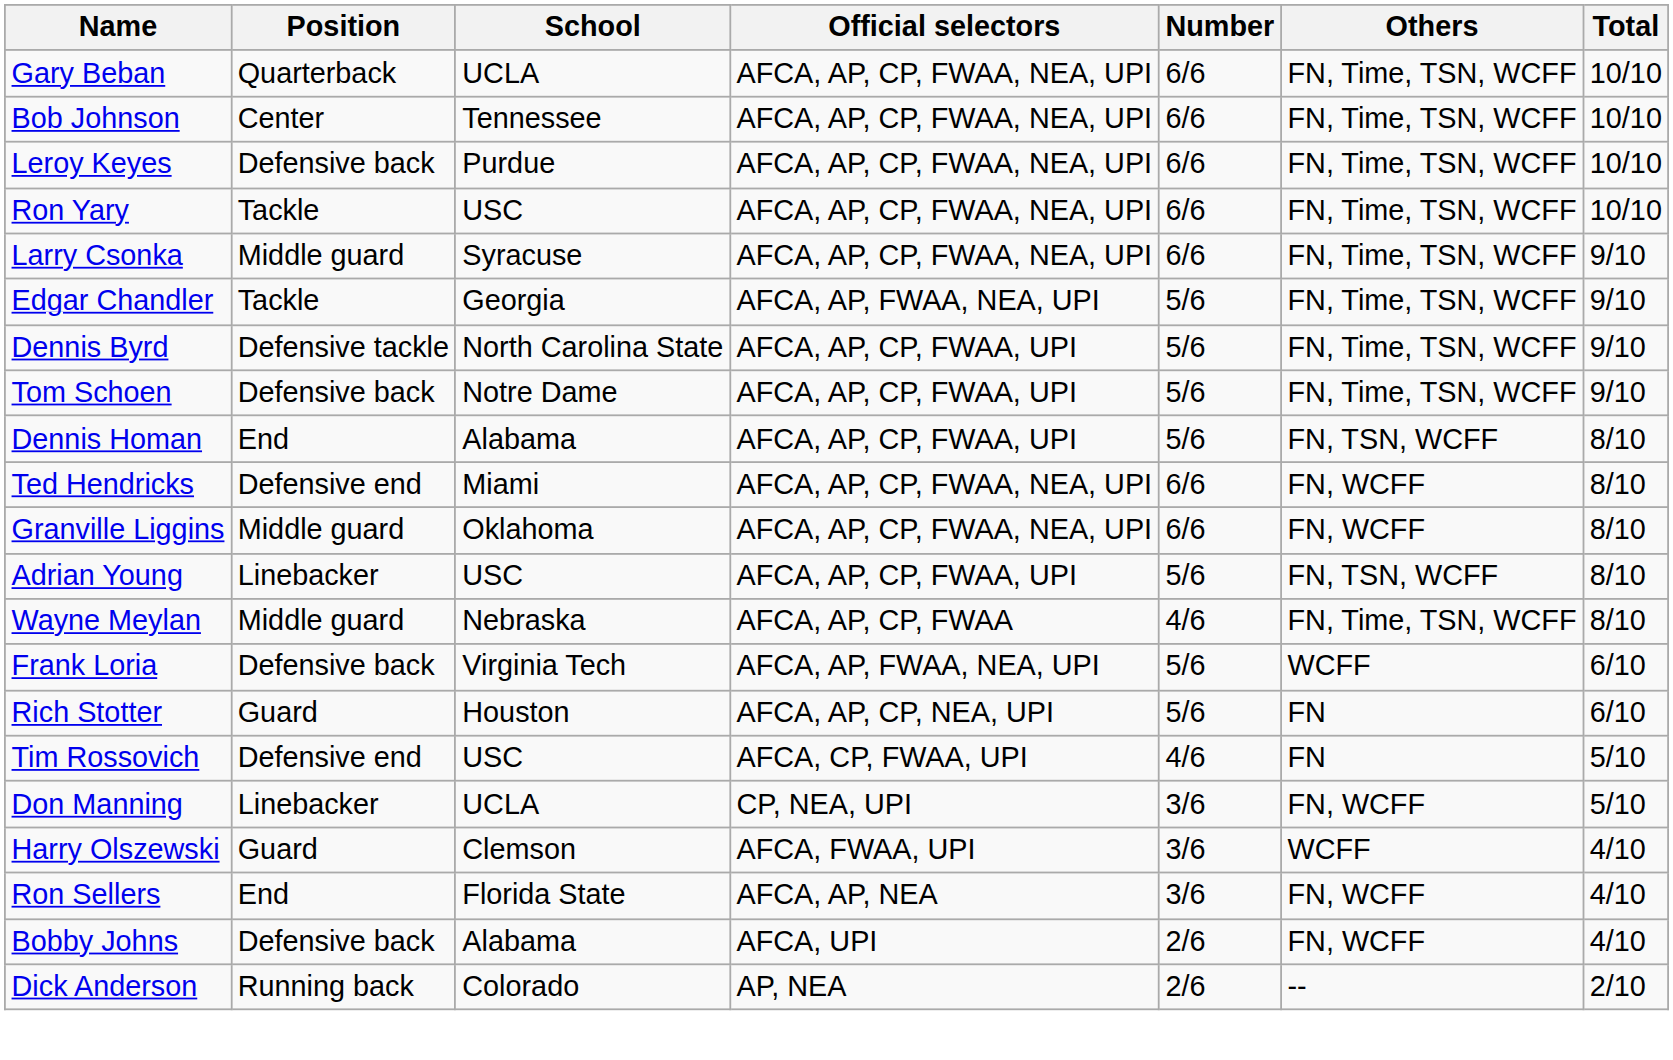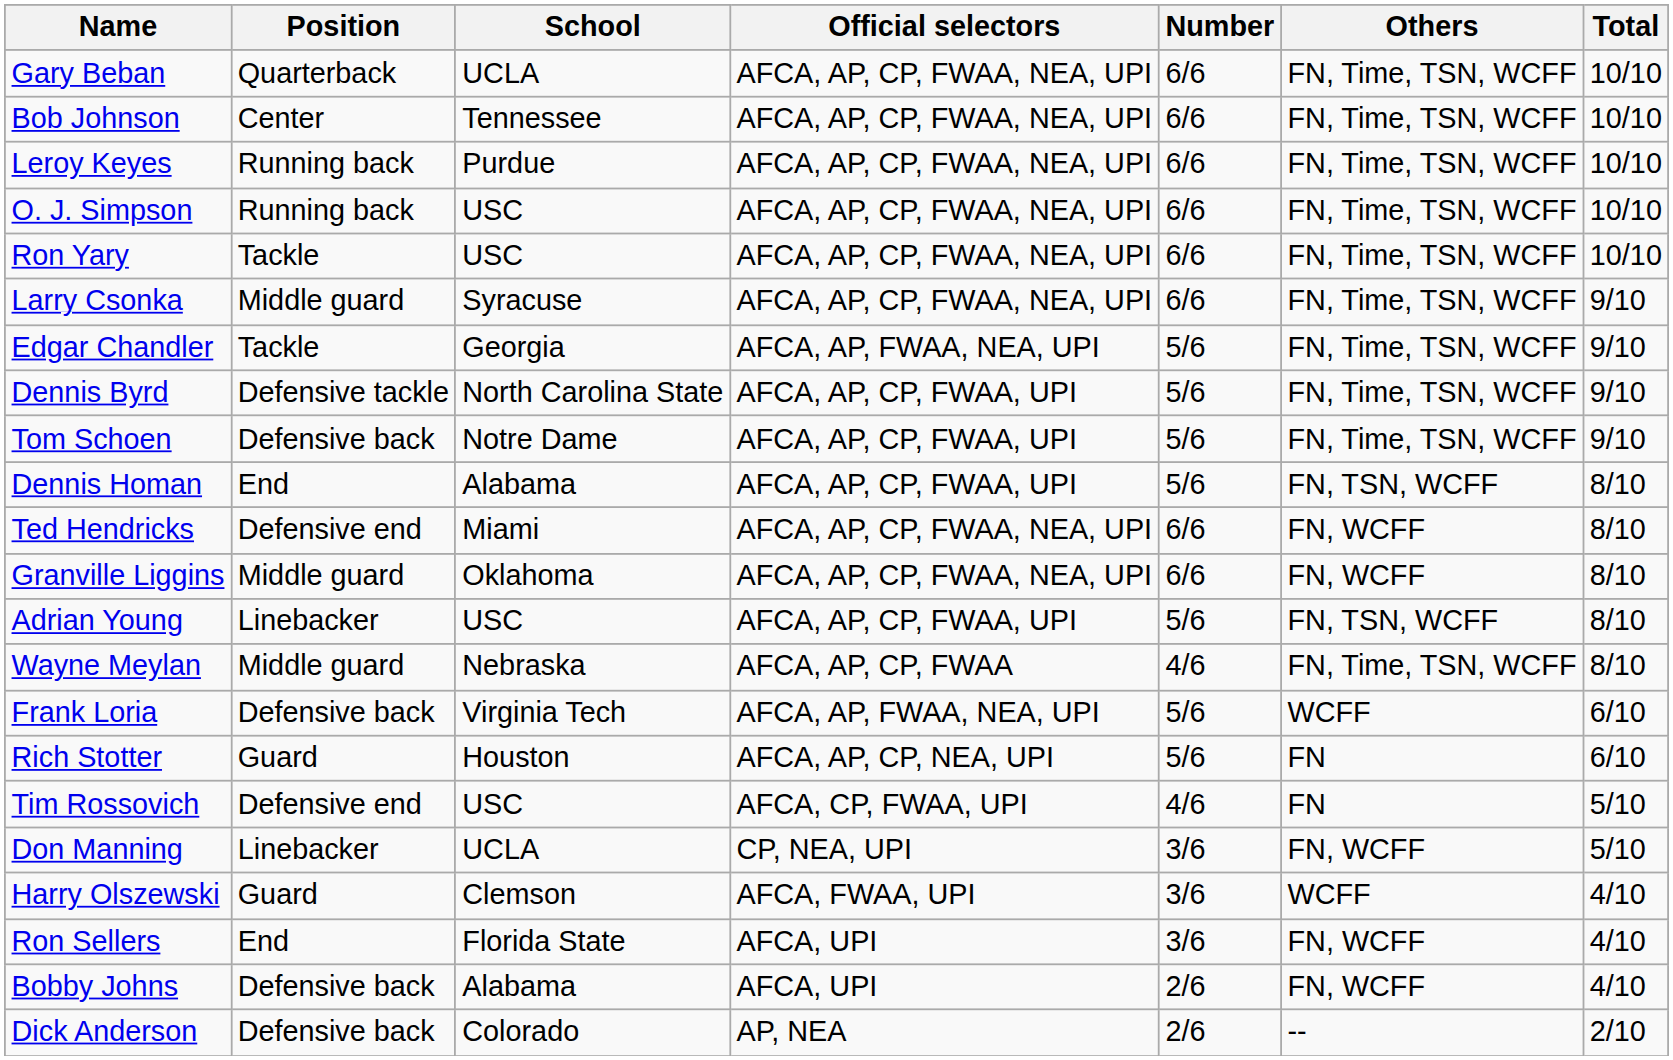Leroy Keyes | Position: Defensive back -> Running back
+ row: O. J. Simpson | Running back | USC | AFCA, AP, CP, FWAA, NEA, UPI | 6/6 | FN, Time, TSN, WCFF | 10/10
Ron Sellers | Official selectors: AFCA, AP, NEA -> AFCA, UPI
Dick Anderson | Position: Running back -> Defensive back
